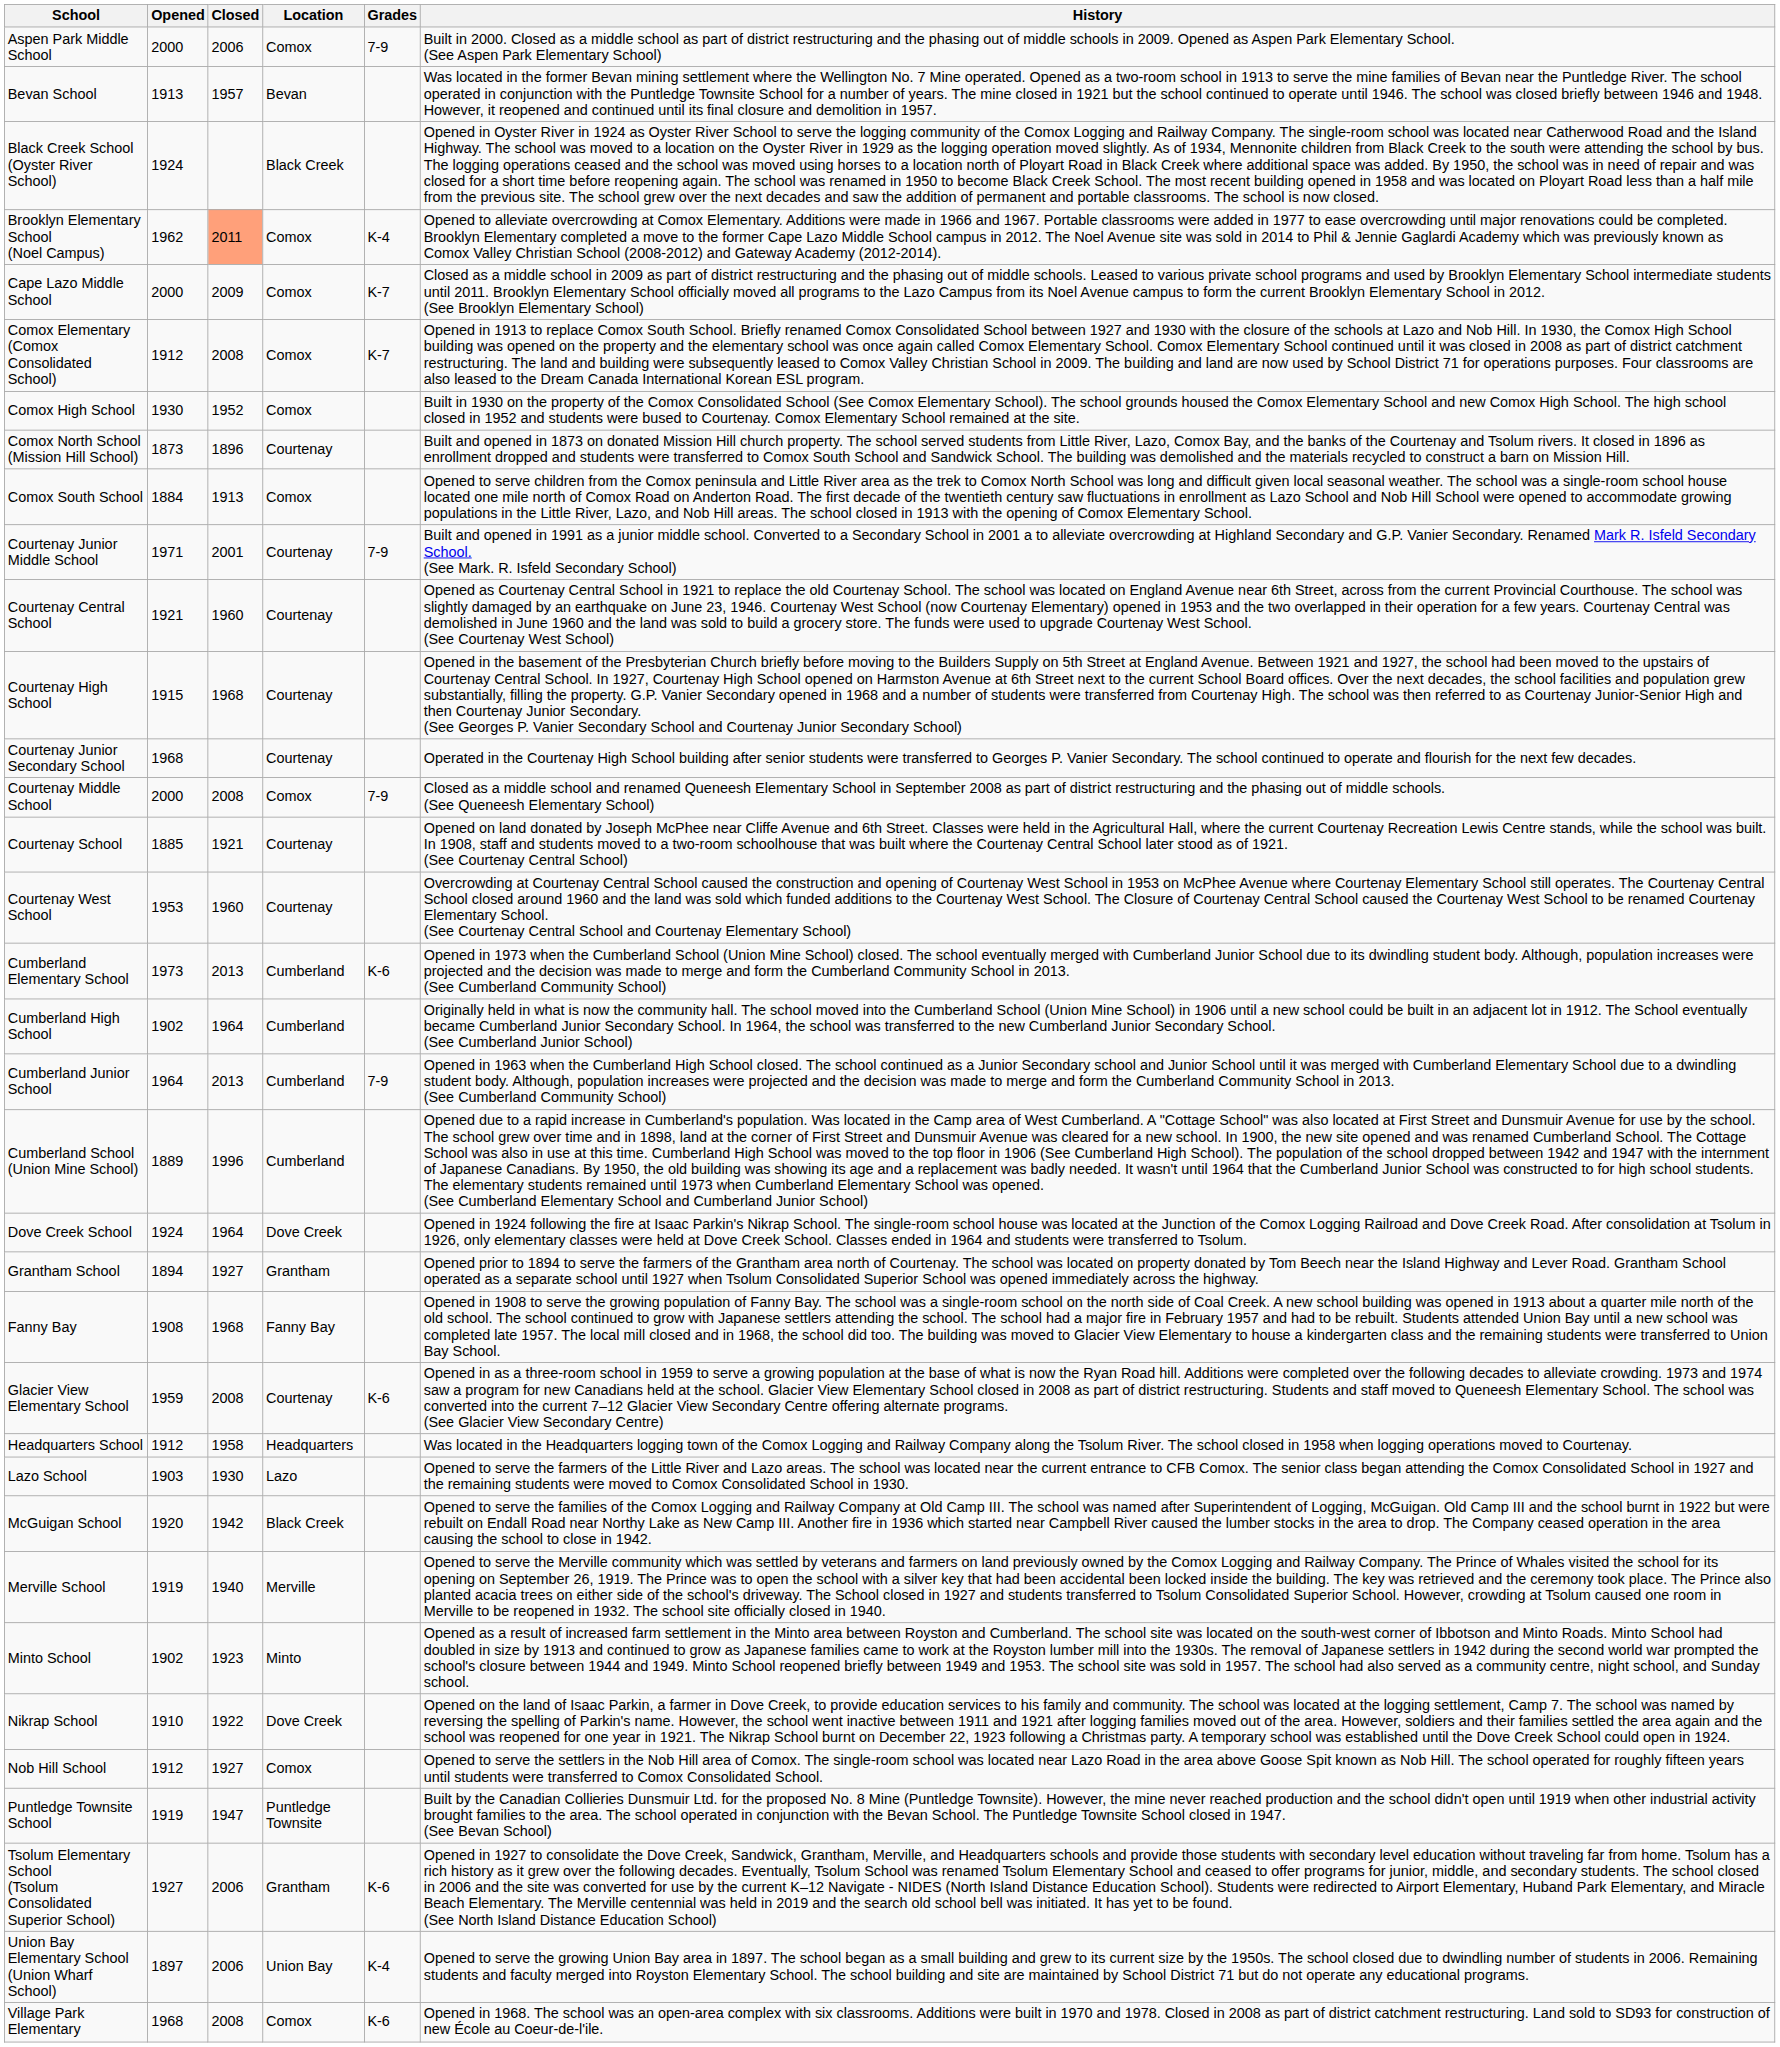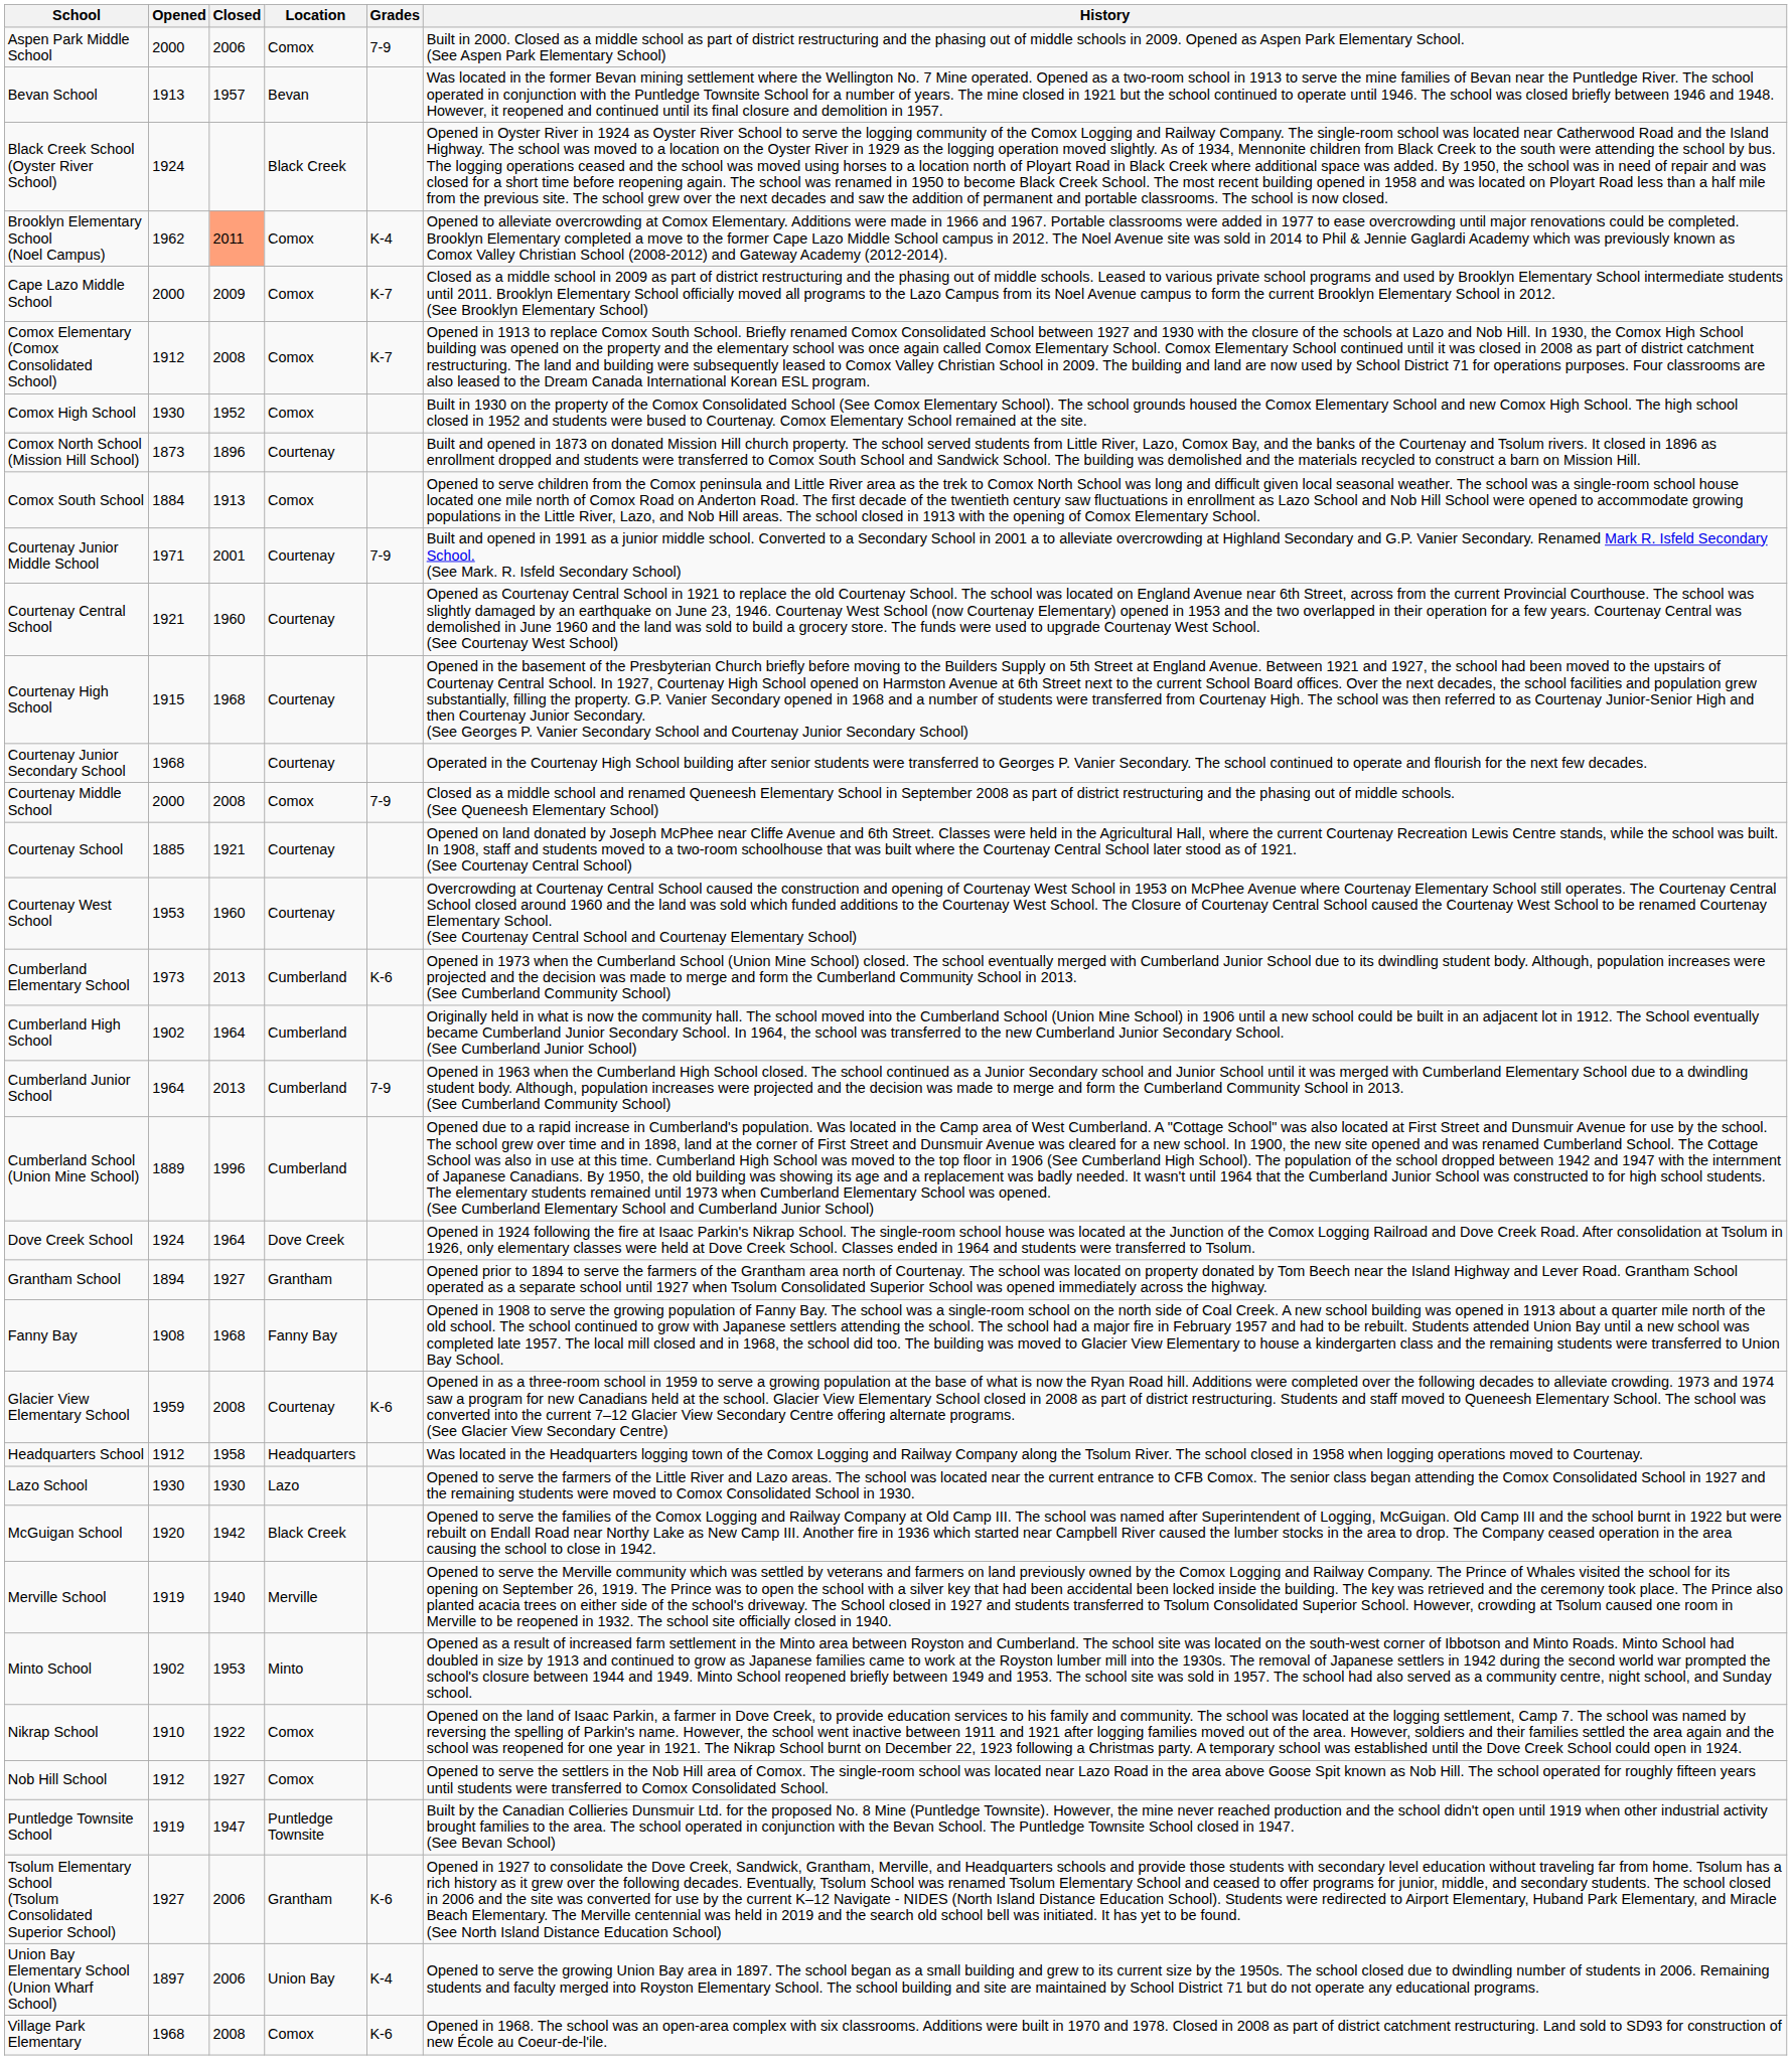Lazo School | Opened: 1903 -> 1930
Minto School | Closed: 1923 -> 1953
Nikrap School | Location: Dove Creek -> Comox
